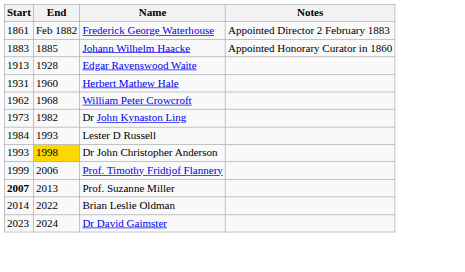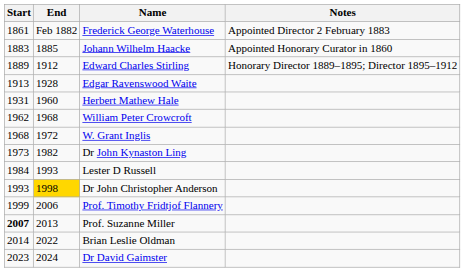+ row: 1889 | 1912 | Edward Charles Stirling | Honorary Director 1889–1895; Director 1895–1912
+ row: 1968 | 1972 | W. Grant Inglis
